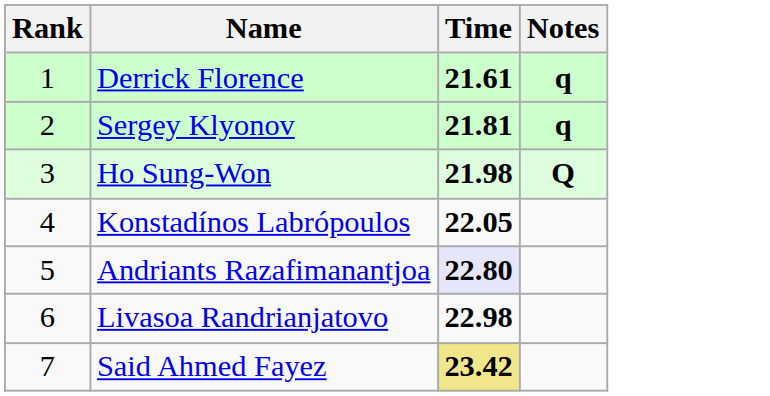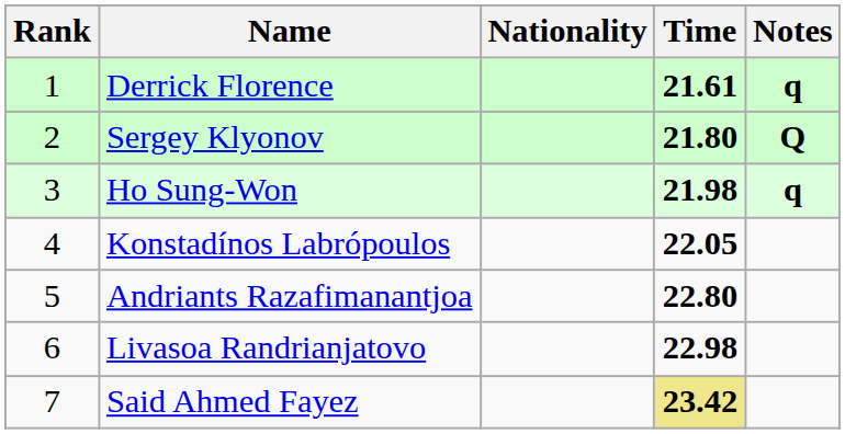+ column: Nationality
Sergey Klyonov | Time: 21.81 -> 21.80
Sergey Klyonov | Notes: q -> Q
Ho Sung-Won | Notes: Q -> q
Andriants Razafimanantjoa | Time: lavender background -> no background
